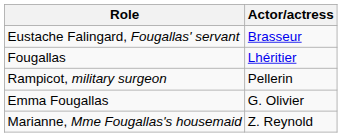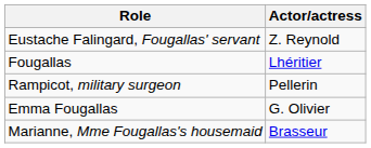Eustache Falingard, Fougallas' servant | Actor/actress: Brasseur -> Z. Reynold
Marianne, Mme Fougallas's housemaid | Actor/actress: Z. Reynold -> Brasseur
